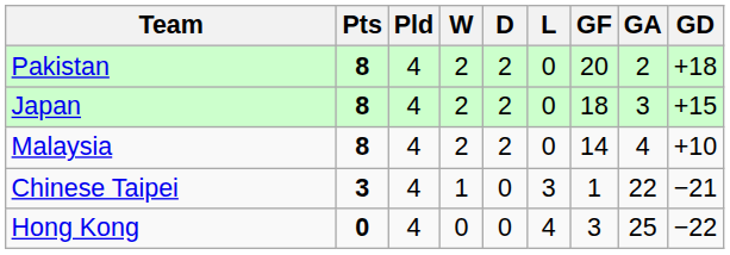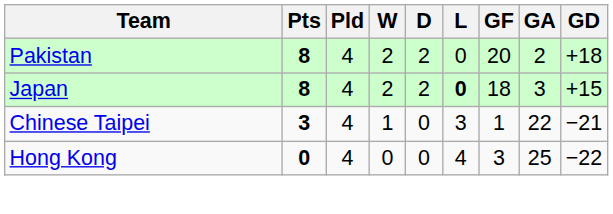Japan | L: normal -> bold
- row: Malaysia | 8 | 4 | 2 | 2 | 0 | 14 | 4 | +10
